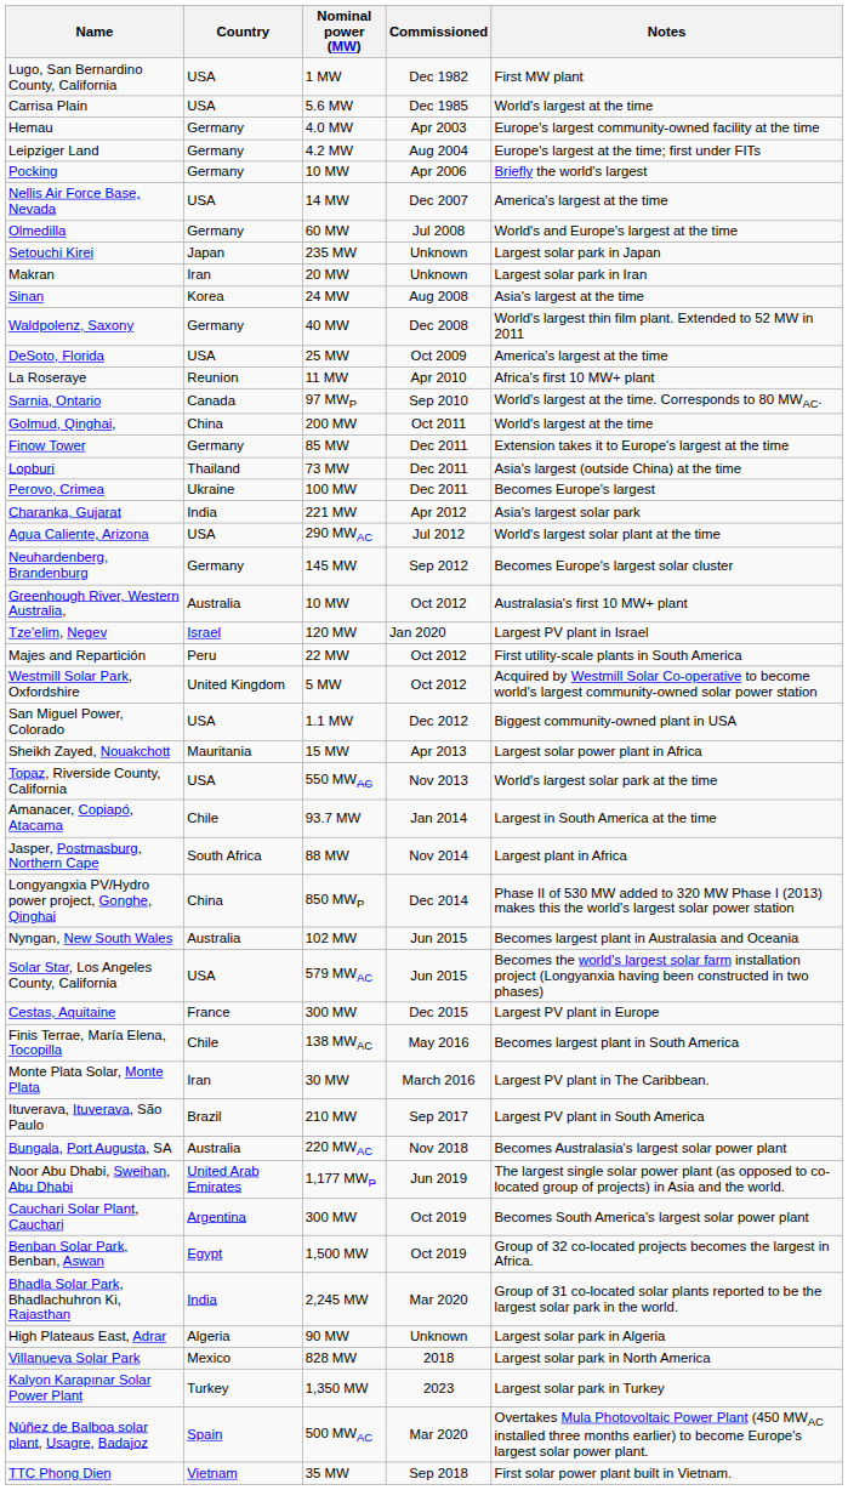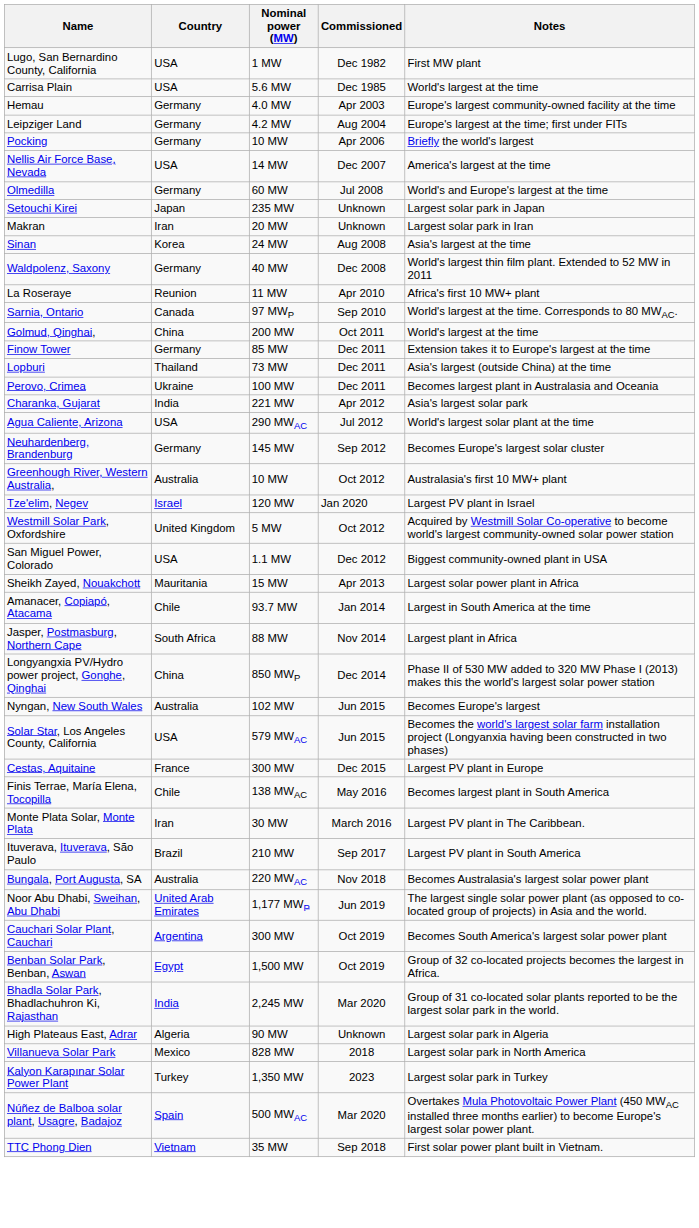- row: DeSoto, Florida | USA | 25 MW | Oct 2009 | America's largest at the time
Perovo, Crimea | Notes: Becomes Europe's largest -> Becomes largest plant in Australasia and Oceania
- row: Majes and Repartición | Peru | 22 MW | Oct 2012 | First utility-scale plants in South America
- row: Topaz, Riverside County, California | USA | 550 MWAC | Nov 2013 | World's largest solar park at the time
Nyngan, New South Wales | Notes: Becomes largest plant in Australasia and Oceania -> Becomes Europe's largest
